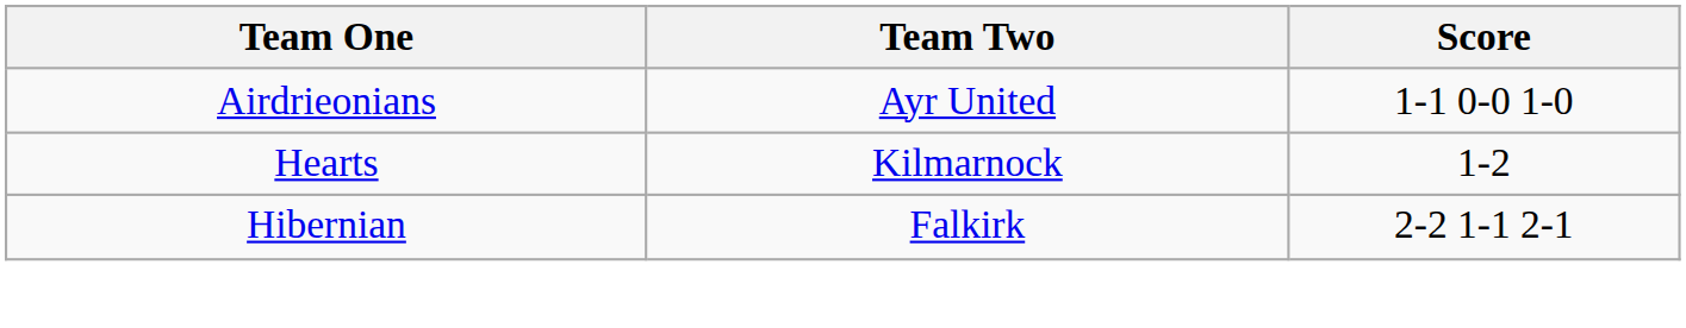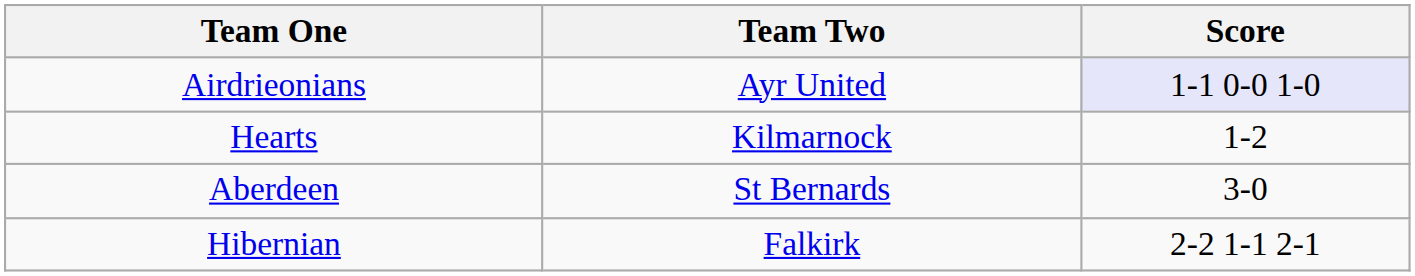Airdrieonians | Score: no background -> lavender background
+ row: Aberdeen | St Bernards | 3-0
